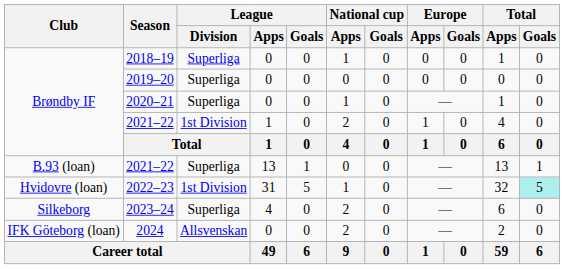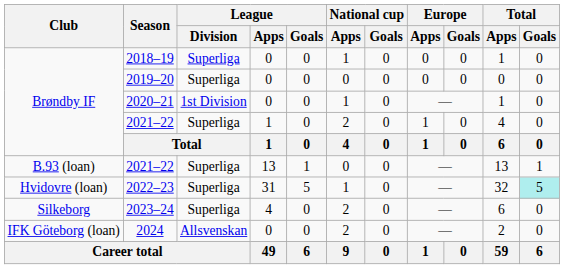2020–21 | League / Division: Superliga -> 1st Division
Brøndby IF / 2021–22 | League / Division: 1st Division -> Superliga
2022–23 | League / Division: 1st Division -> Superliga
